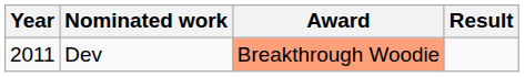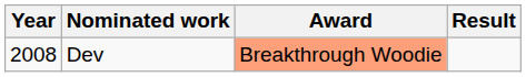Dev | Year: 2011 -> 2008
